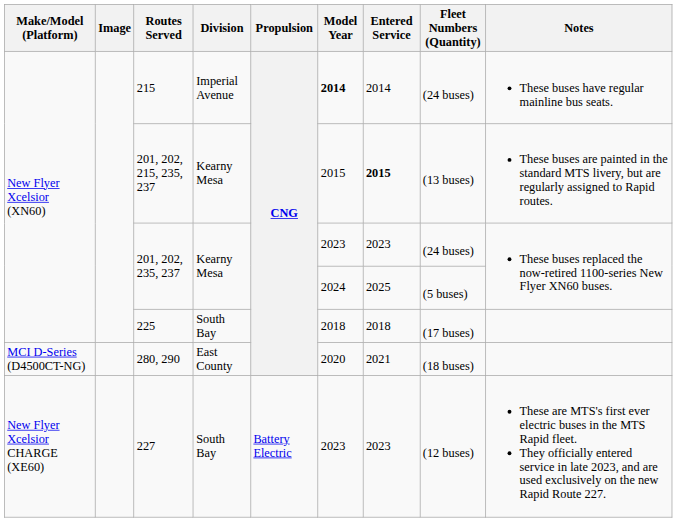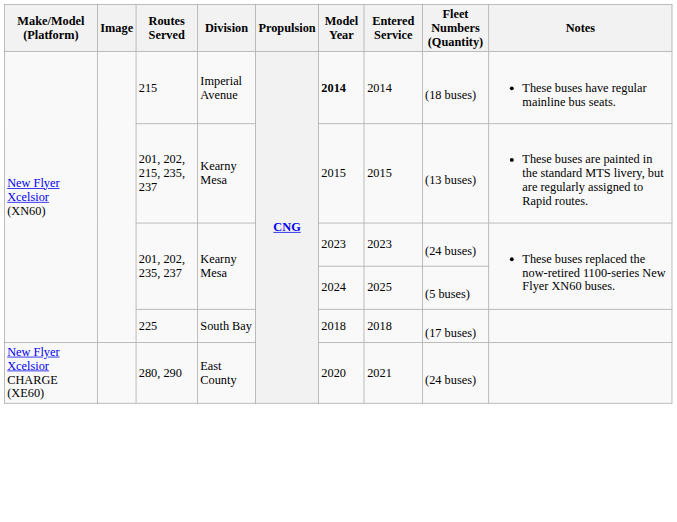215 | Fleet Numbers (Quantity): (24 buses) -> (18 buses)
201, 202, 215, 235, 237 | Entered Service: bold -> normal
280, 290 | Make/Model (Platform): MCI D-Series (D4500CT-NG) -> New Flyer Xcelsior CHARGE (XE60)
280, 290 | Fleet Numbers (Quantity): (18 buses) -> (24 buses)
- row: New Flyer Xcelsior CHARGE (XE60) | 227 | South Bay | Battery Electric | 2023 | 2023 | (12 buses) | These are MTS's first ever electric buses in the MTS Rapid fleet. They officially entered service in late 2023, and are used exclusively on the new Rapid Route 227.
